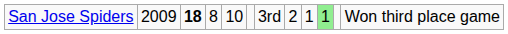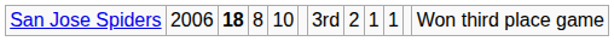San Jose Spiders | column 2: 2009 -> 2006
San Jose Spiders | column 10: lightgreen background -> no background
